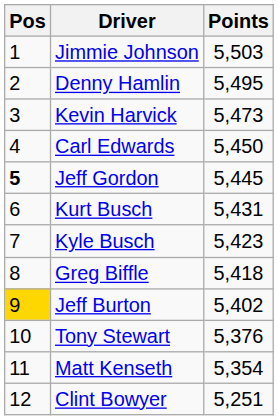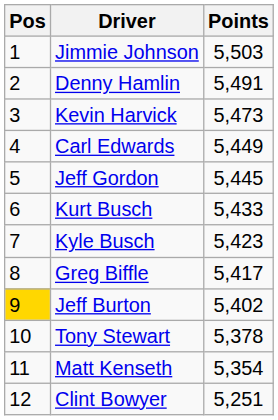Denny Hamlin | Points: 5,495 -> 5,491
Carl Edwards | Points: 5,450 -> 5,449
Jeff Gordon | Pos: bold -> normal
Kurt Busch | Points: 5,431 -> 5,433
Greg Biffle | Points: 5,418 -> 5,417
Tony Stewart | Points: 5,376 -> 5,378
